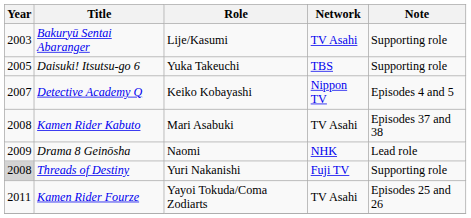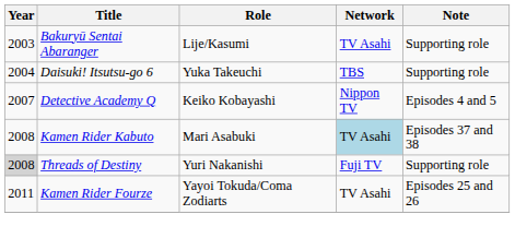Daisuki! Itsutsu-go 6 | Year: 2005 -> 2004
Kamen Rider Kabuto | Network: no background -> lightblue background
- row: 2009 | Drama 8 Geinōsha | Naomi | NHK | Lead role
